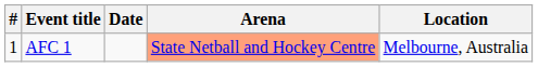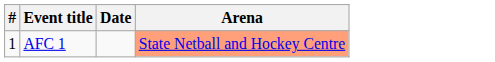- column: Location | Melbourne, Australia
